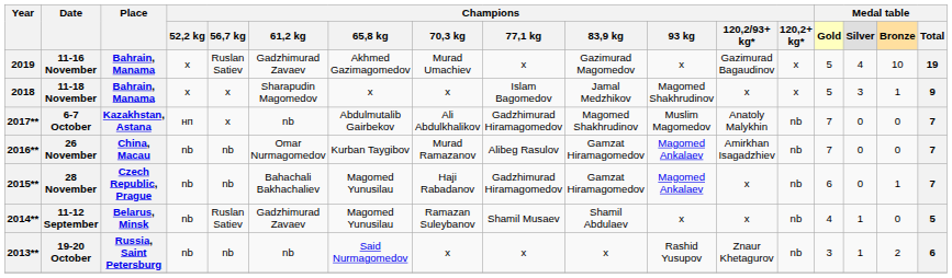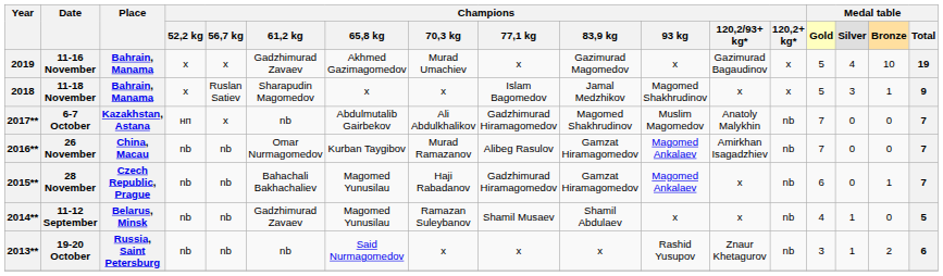11-16 November | Champions / 56,7 kg: Ruslan Satiev -> х
11-18 November | Champions / 56,7 kg: х -> Ruslan Satiev
11-12 September | Champions / 56,7 kg: Ruslan Satiev -> nb
